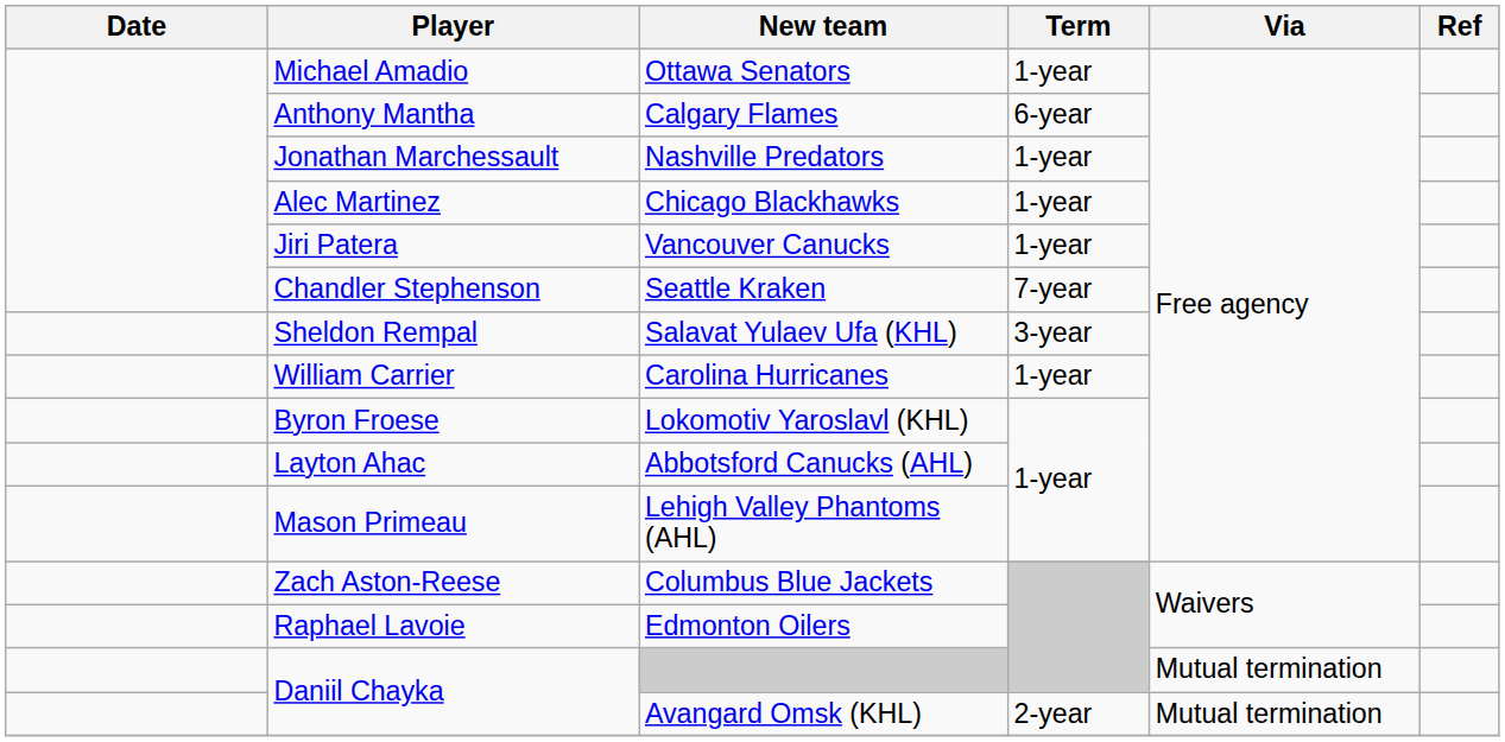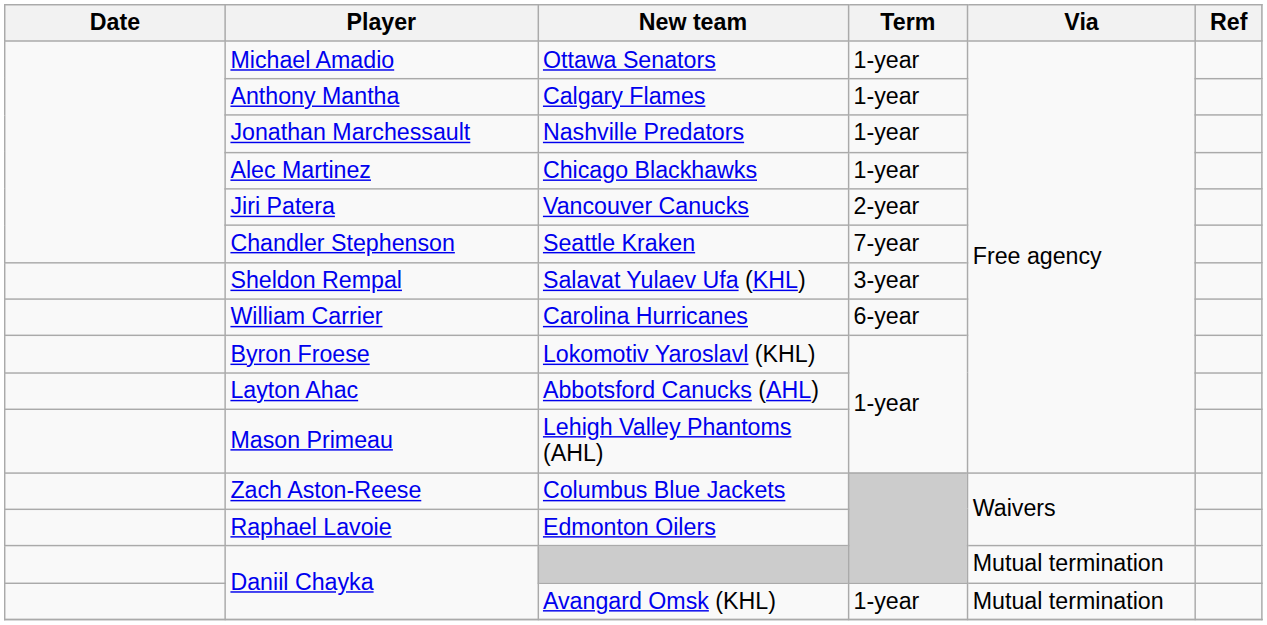Calgary Flames | Term: 6-year -> 1-year
Vancouver Canucks | Term: 1-year -> 2-year
Carolina Hurricanes | Term: 1-year -> 6-year
Avangard Omsk (KHL) | Term: 2-year -> 1-year
